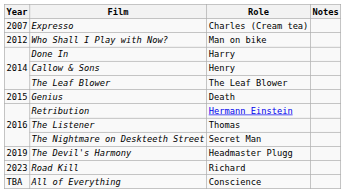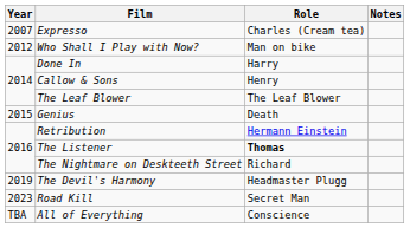The Listener | Role: normal -> bold
The Nightmare on Deskteeth Street | Role: Secret Man -> Richard
Road Kill | Role: Richard -> Secret Man
